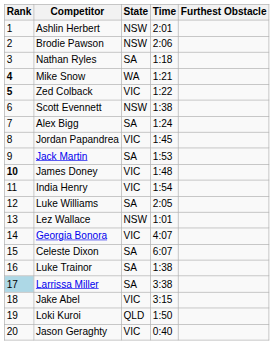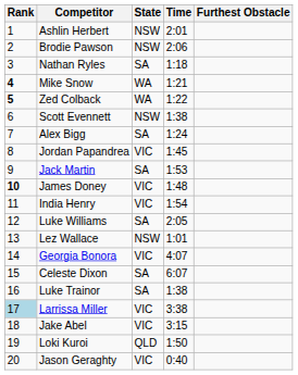Zed Colback | State: VIC -> WA
Larrissa Miller | State: SA -> VIC
